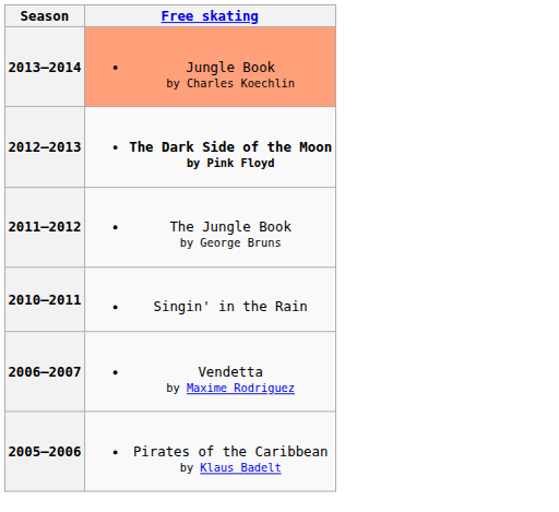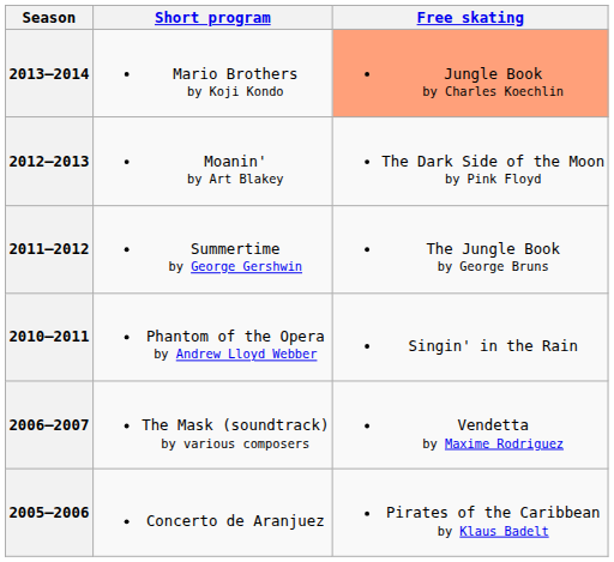+ column: Short program | Mario Brothers by Koji Kondo | Moanin' by Art Blakey | Summertime by George Gershwin | Phantom of the Opera by Andrew Lloyd Webber | The Mask (soundtrack) by various composers | Concerto de Aranjuez
2012–2013 | Free skating: bold -> normal
